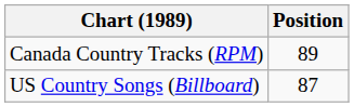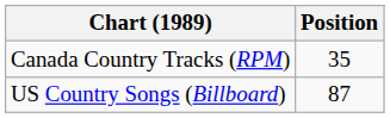Canada Country Tracks (RPM) | Position: 89 -> 35
